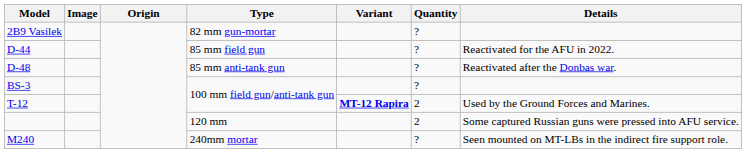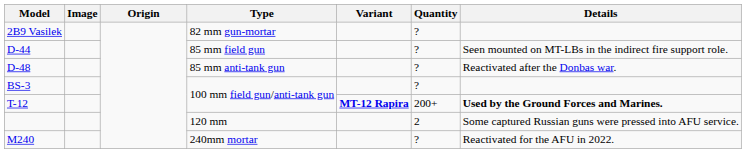D-44 | Details: Reactivated for the AFU in 2022. -> Seen mounted on MT-LBs in the indirect fire support role.
T-12 | Quantity: 2 -> 200+
T-12 | Details: normal -> bold
M240 | Details: Seen mounted on MT-LBs in the indirect fire support role. -> Reactivated for the AFU in 2022.
